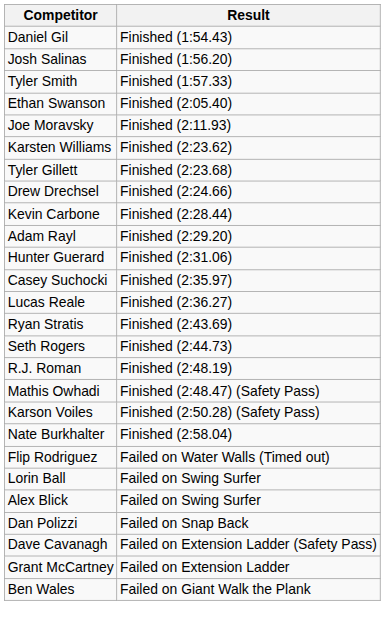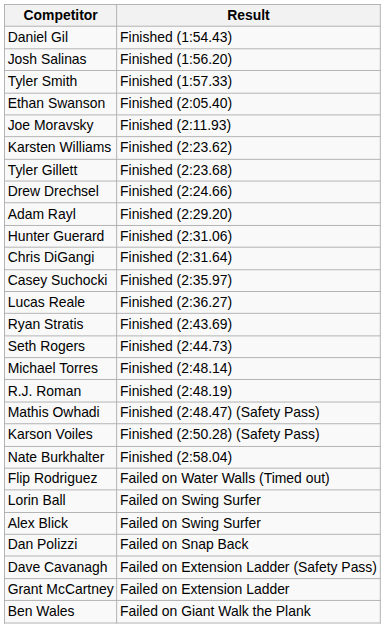- row: Kevin Carbone | Finished (2:28.44)
+ row: Chris DiGangi | Finished (2:31.64)
+ row: Michael Torres | Finished (2:48.14)
